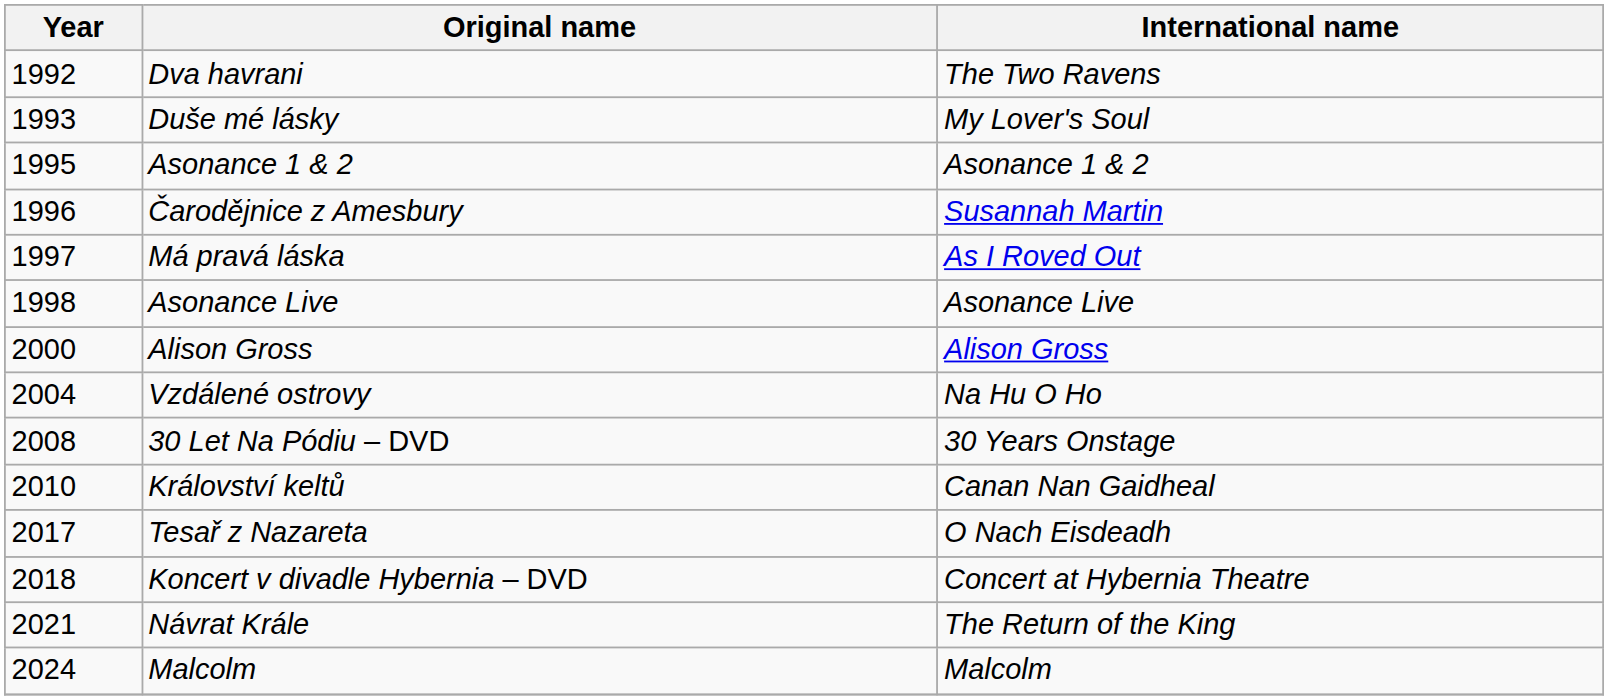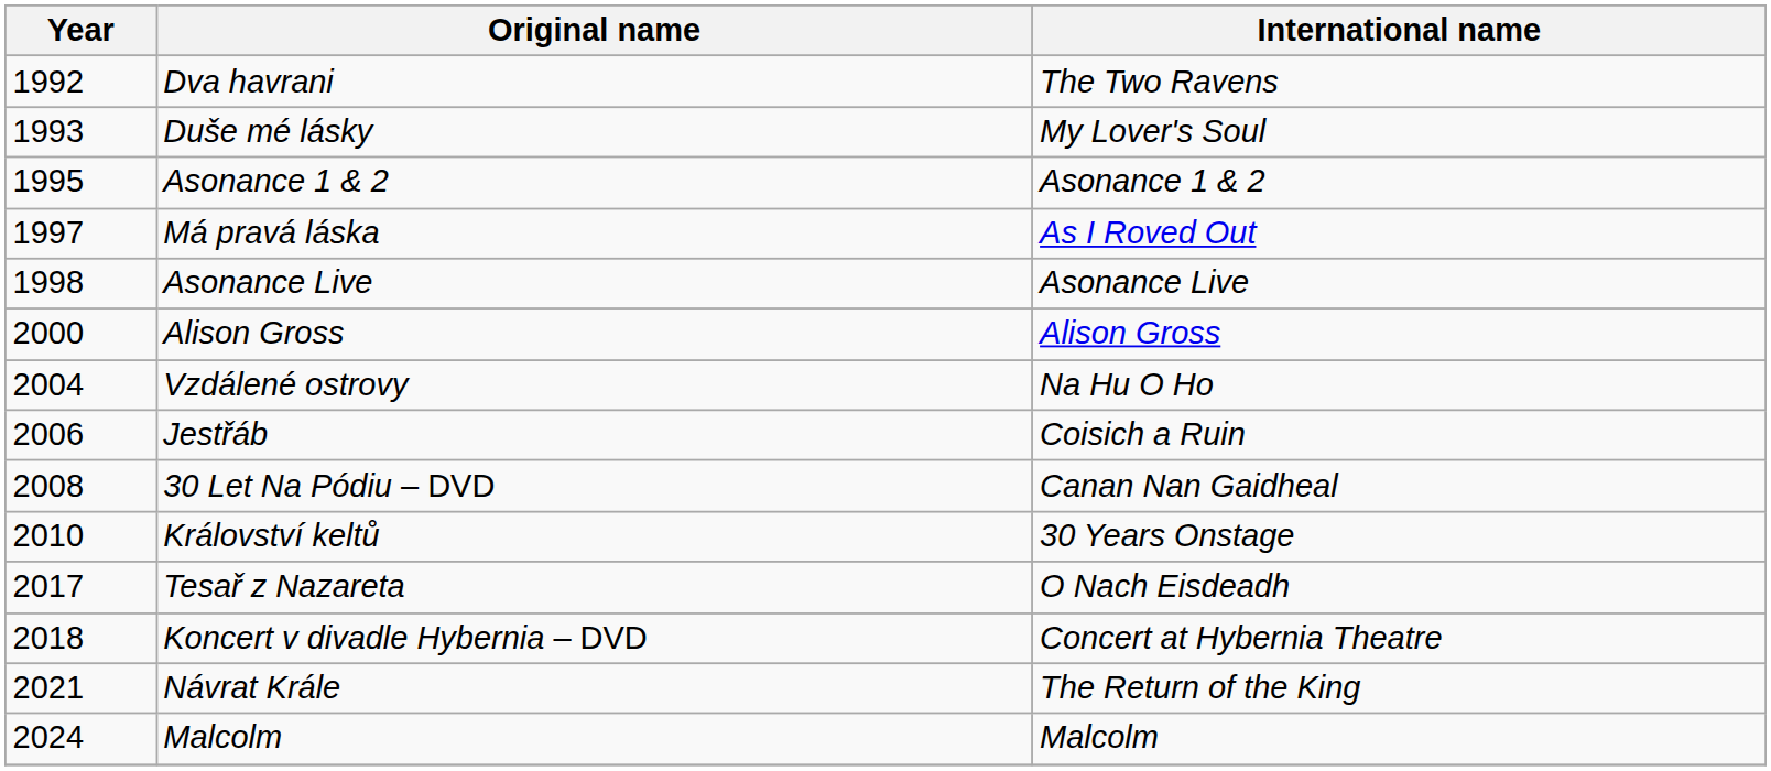- row: 1996 | Čarodějnice z Amesbury | Susannah Martin
+ row: 2006 | Jestřáb | Coisich a Ruin
30 Let Na Pódiu – DVD | International name: 30 Years Onstage -> Canan Nan Gaidheal
Království keltů | International name: Canan Nan Gaidheal -> 30 Years Onstage
